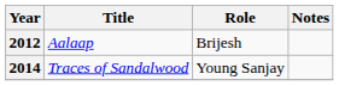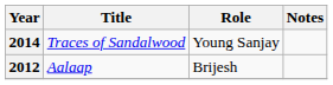rows swapped: 2012 <-> 2014
